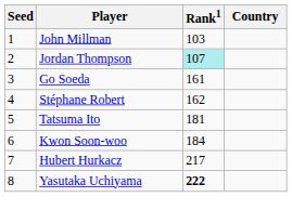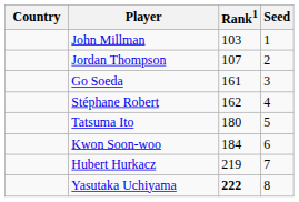columns swapped: Country <-> Seed
Jordan Thompson | Rank1: paleturquoise background -> no background
Tatsuma Ito | Rank1: 181 -> 180
Hubert Hurkacz | Rank1: 217 -> 219
